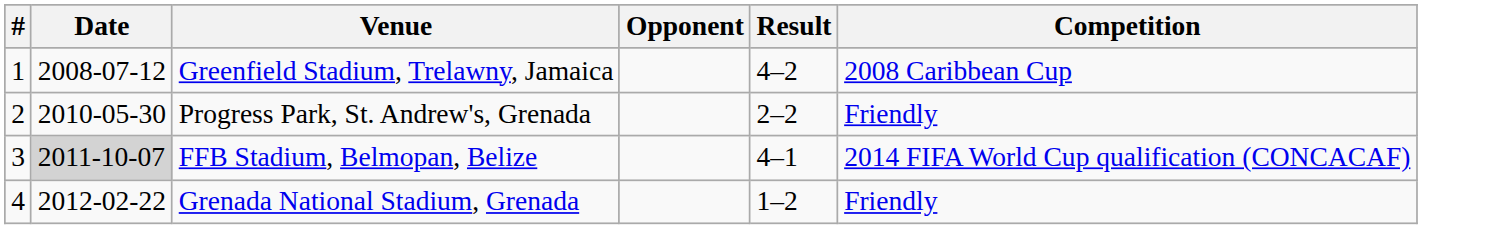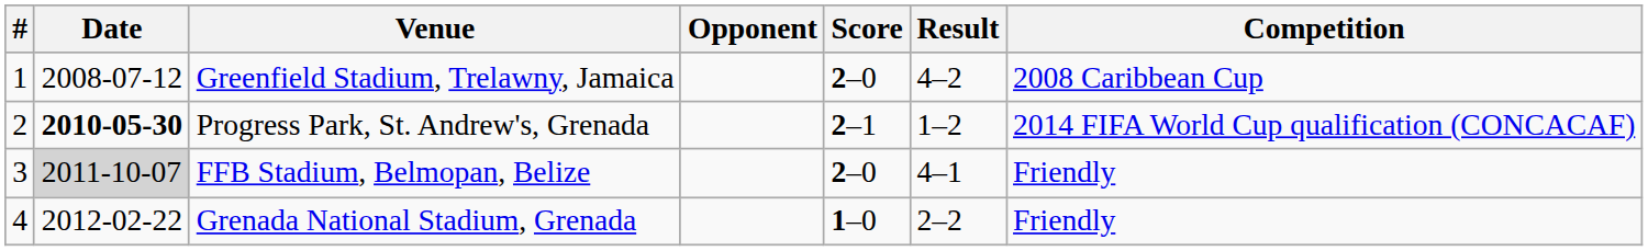+ column: Score | 2–0 | 2–1 | 2–0 | 1–0
Progress Park, St. Andrew's, Grenada | Date: normal -> bold
Progress Park, St. Andrew's, Grenada | Result: 2–2 -> 1–2
Progress Park, St. Andrew's, Grenada | Competition: Friendly -> 2014 FIFA World Cup qualification (CONCACAF)
FFB Stadium, Belmopan, Belize | Competition: 2014 FIFA World Cup qualification (CONCACAF) -> Friendly
Grenada National Stadium, Grenada | Result: 1–2 -> 2–2
